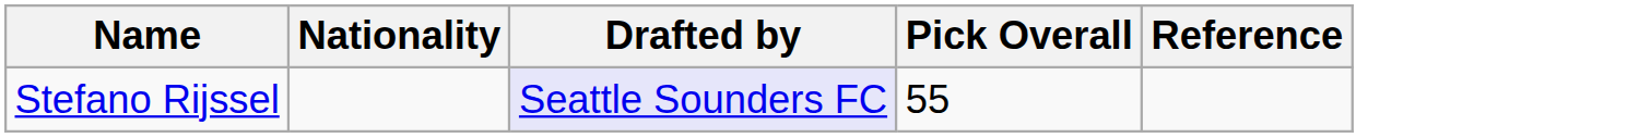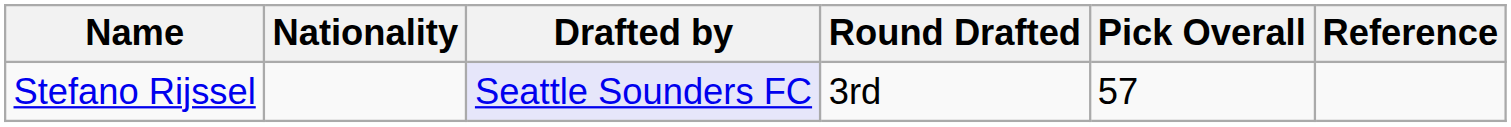+ column: Round Drafted | 3rd
Stefano Rijssel | Pick Overall: 55 -> 57
